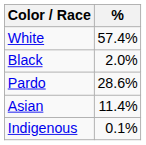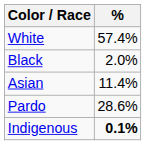rows swapped: Pardo <-> Asian
Indigenous | %: normal -> bold
